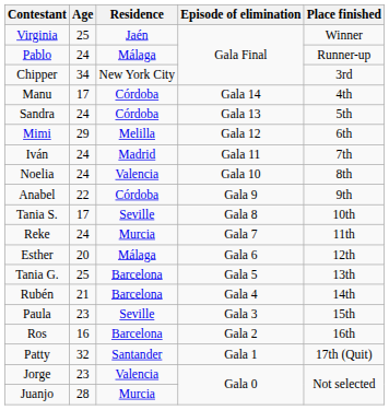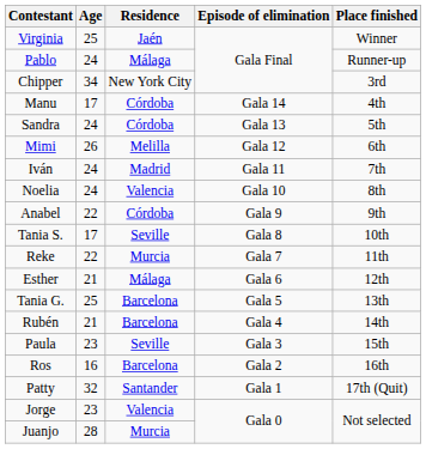Mimi | Age: 29 -> 26
Reke | Age: 24 -> 22
Esther | Age: 20 -> 21
